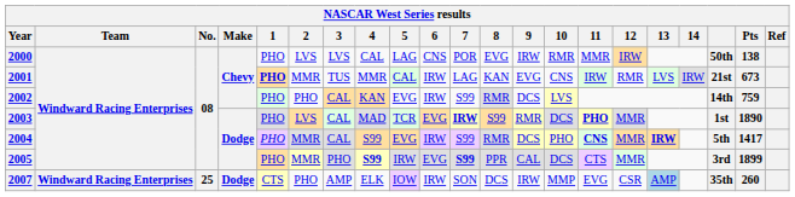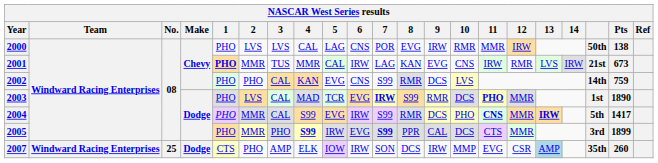2002 | 6: IRW -> CNS
